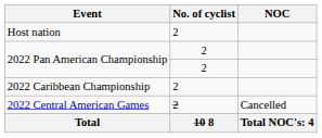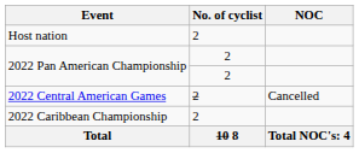rows swapped: 2022 Caribbean Championship <-> 2022 Central American Games
